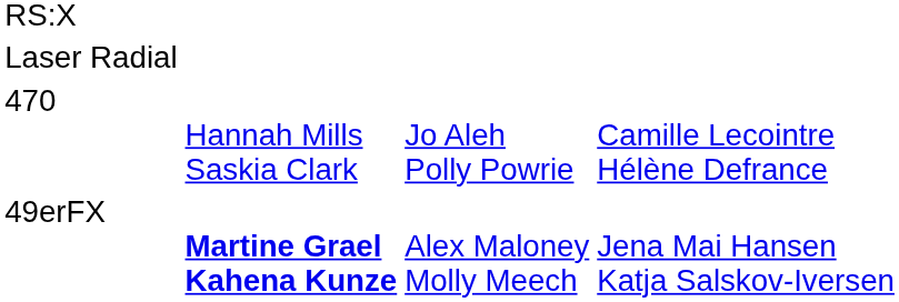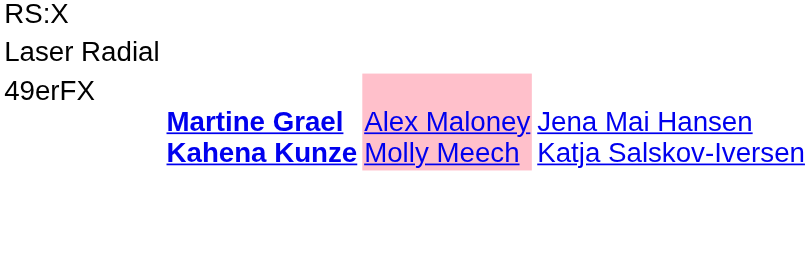- row: 470 | Hannah Mills Saskia Clark | Jo Aleh Polly Powrie | Camille Lecointre Hélène Defrance
49erFX | column 3: no background -> pink background
